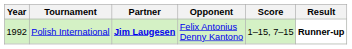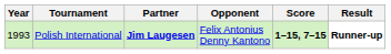Polish International | Year: 1992 -> 1993
Polish International | Score: normal -> bold
